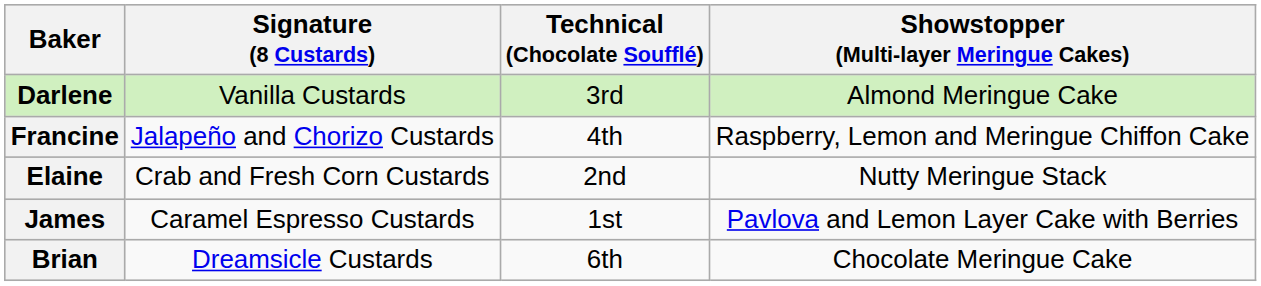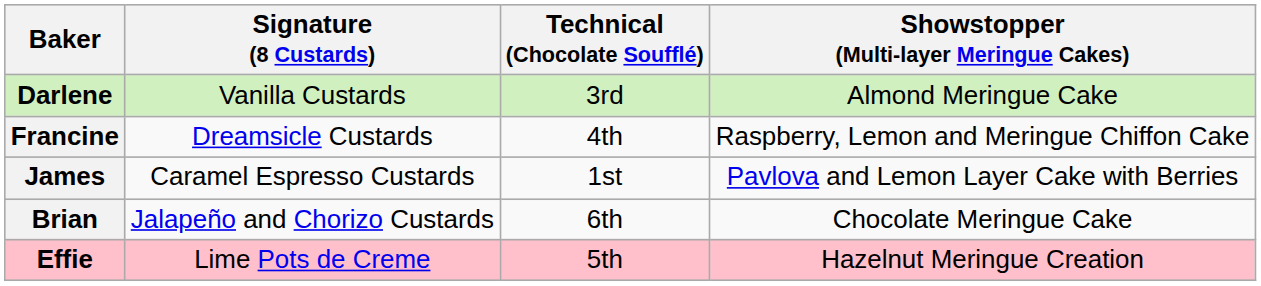Francine | Signature (8 Custards): Jalapeño and Chorizo Custards -> Dreamsicle Custards
- row: Elaine | Crab and Fresh Corn Custards | 2nd | Nutty Meringue Stack
Brian | Signature (8 Custards): Dreamsicle Custards -> Jalapeño and Chorizo Custards
+ row: Effie | Lime Pots de Creme | 5th | Hazelnut Meringue Creation
